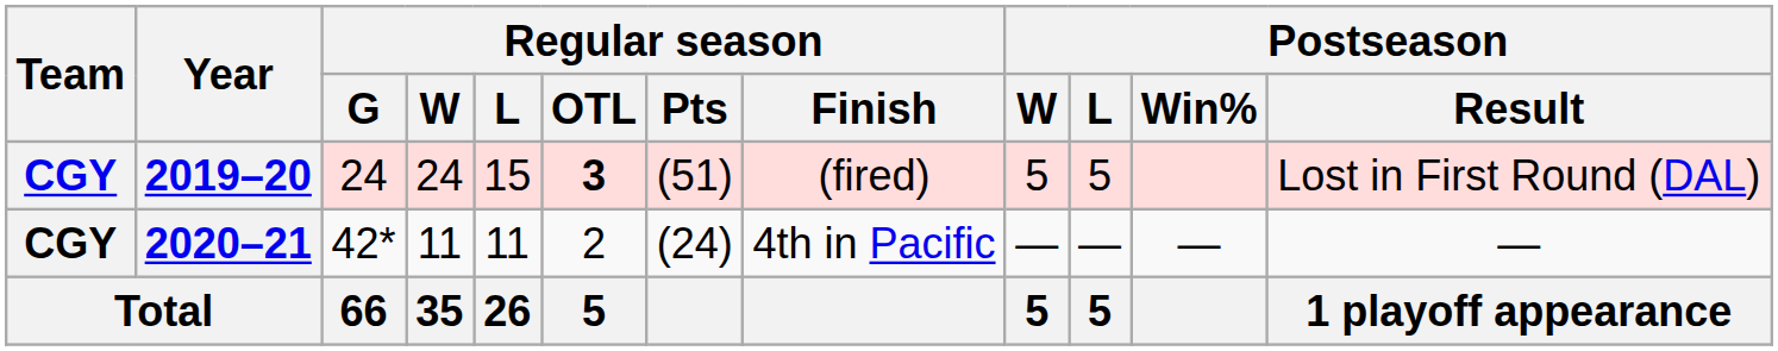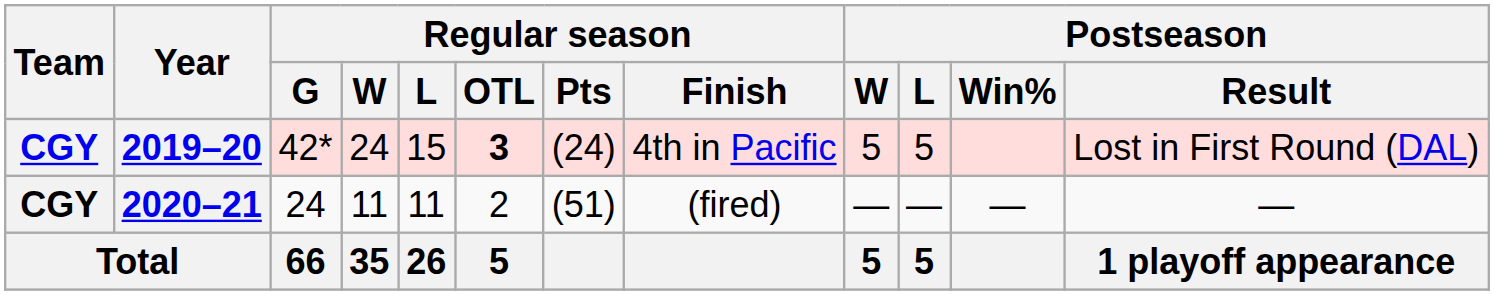2019–20 | Regular season / G: 24 -> 42*
2019–20 | Regular season / Pts: (51) -> (24)
2019–20 | Regular season / Finish: (fired) -> 4th in Pacific
2020–21 | Regular season / G: 42* -> 24
2020–21 | Regular season / Pts: (24) -> (51)
2020–21 | Regular season / Finish: 4th in Pacific -> (fired)
